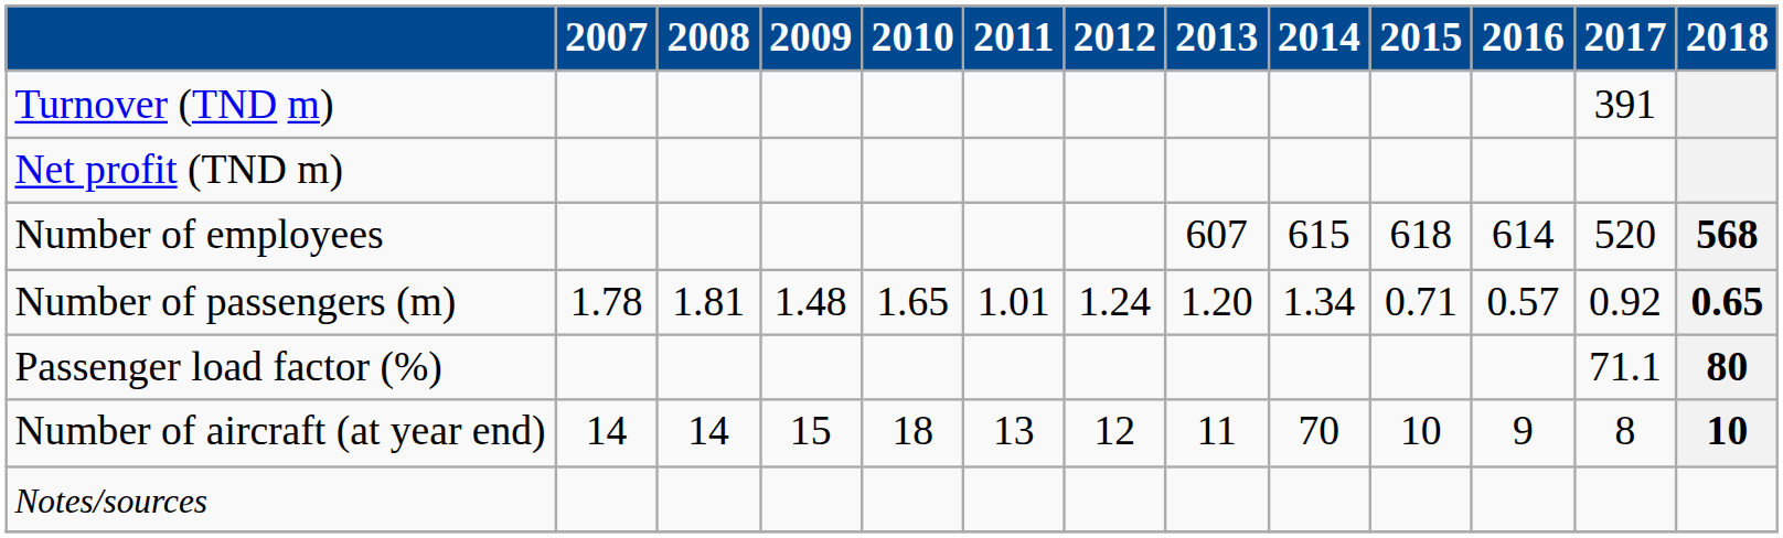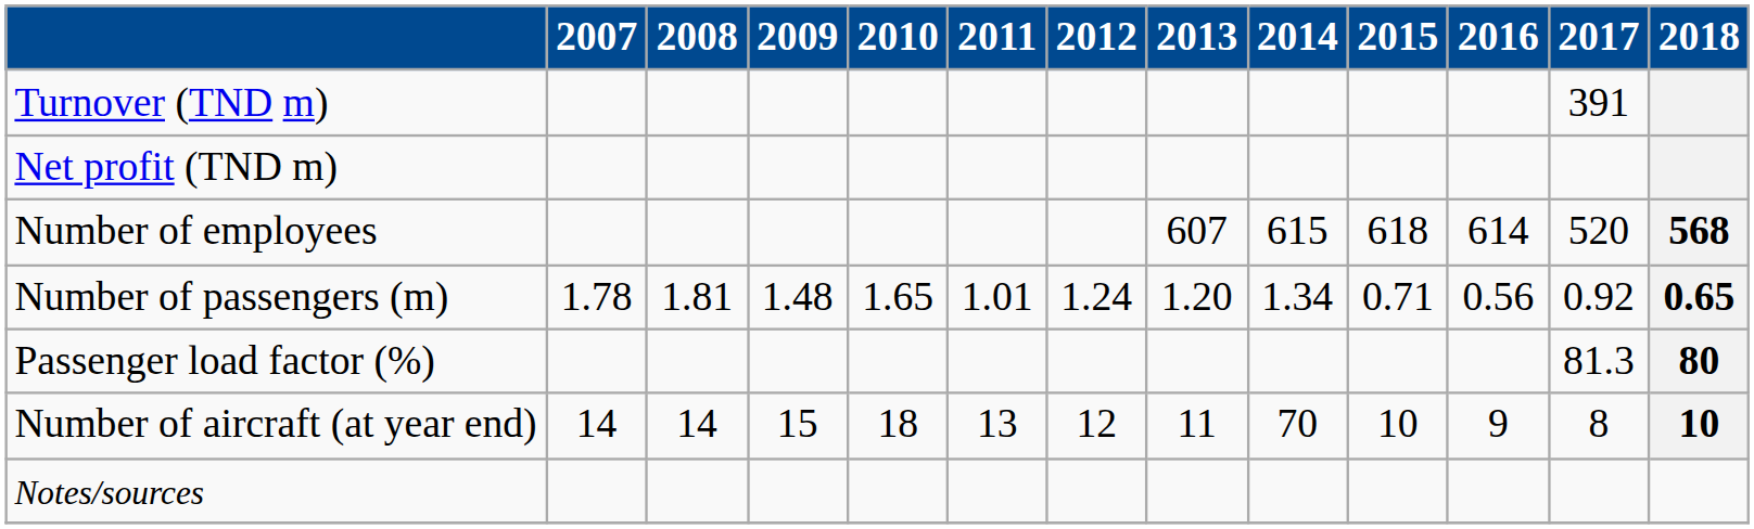Number of passengers (m) | 2016: 0.57 -> 0.56
Passenger load factor (%) | 2017: 71.1 -> 81.3
